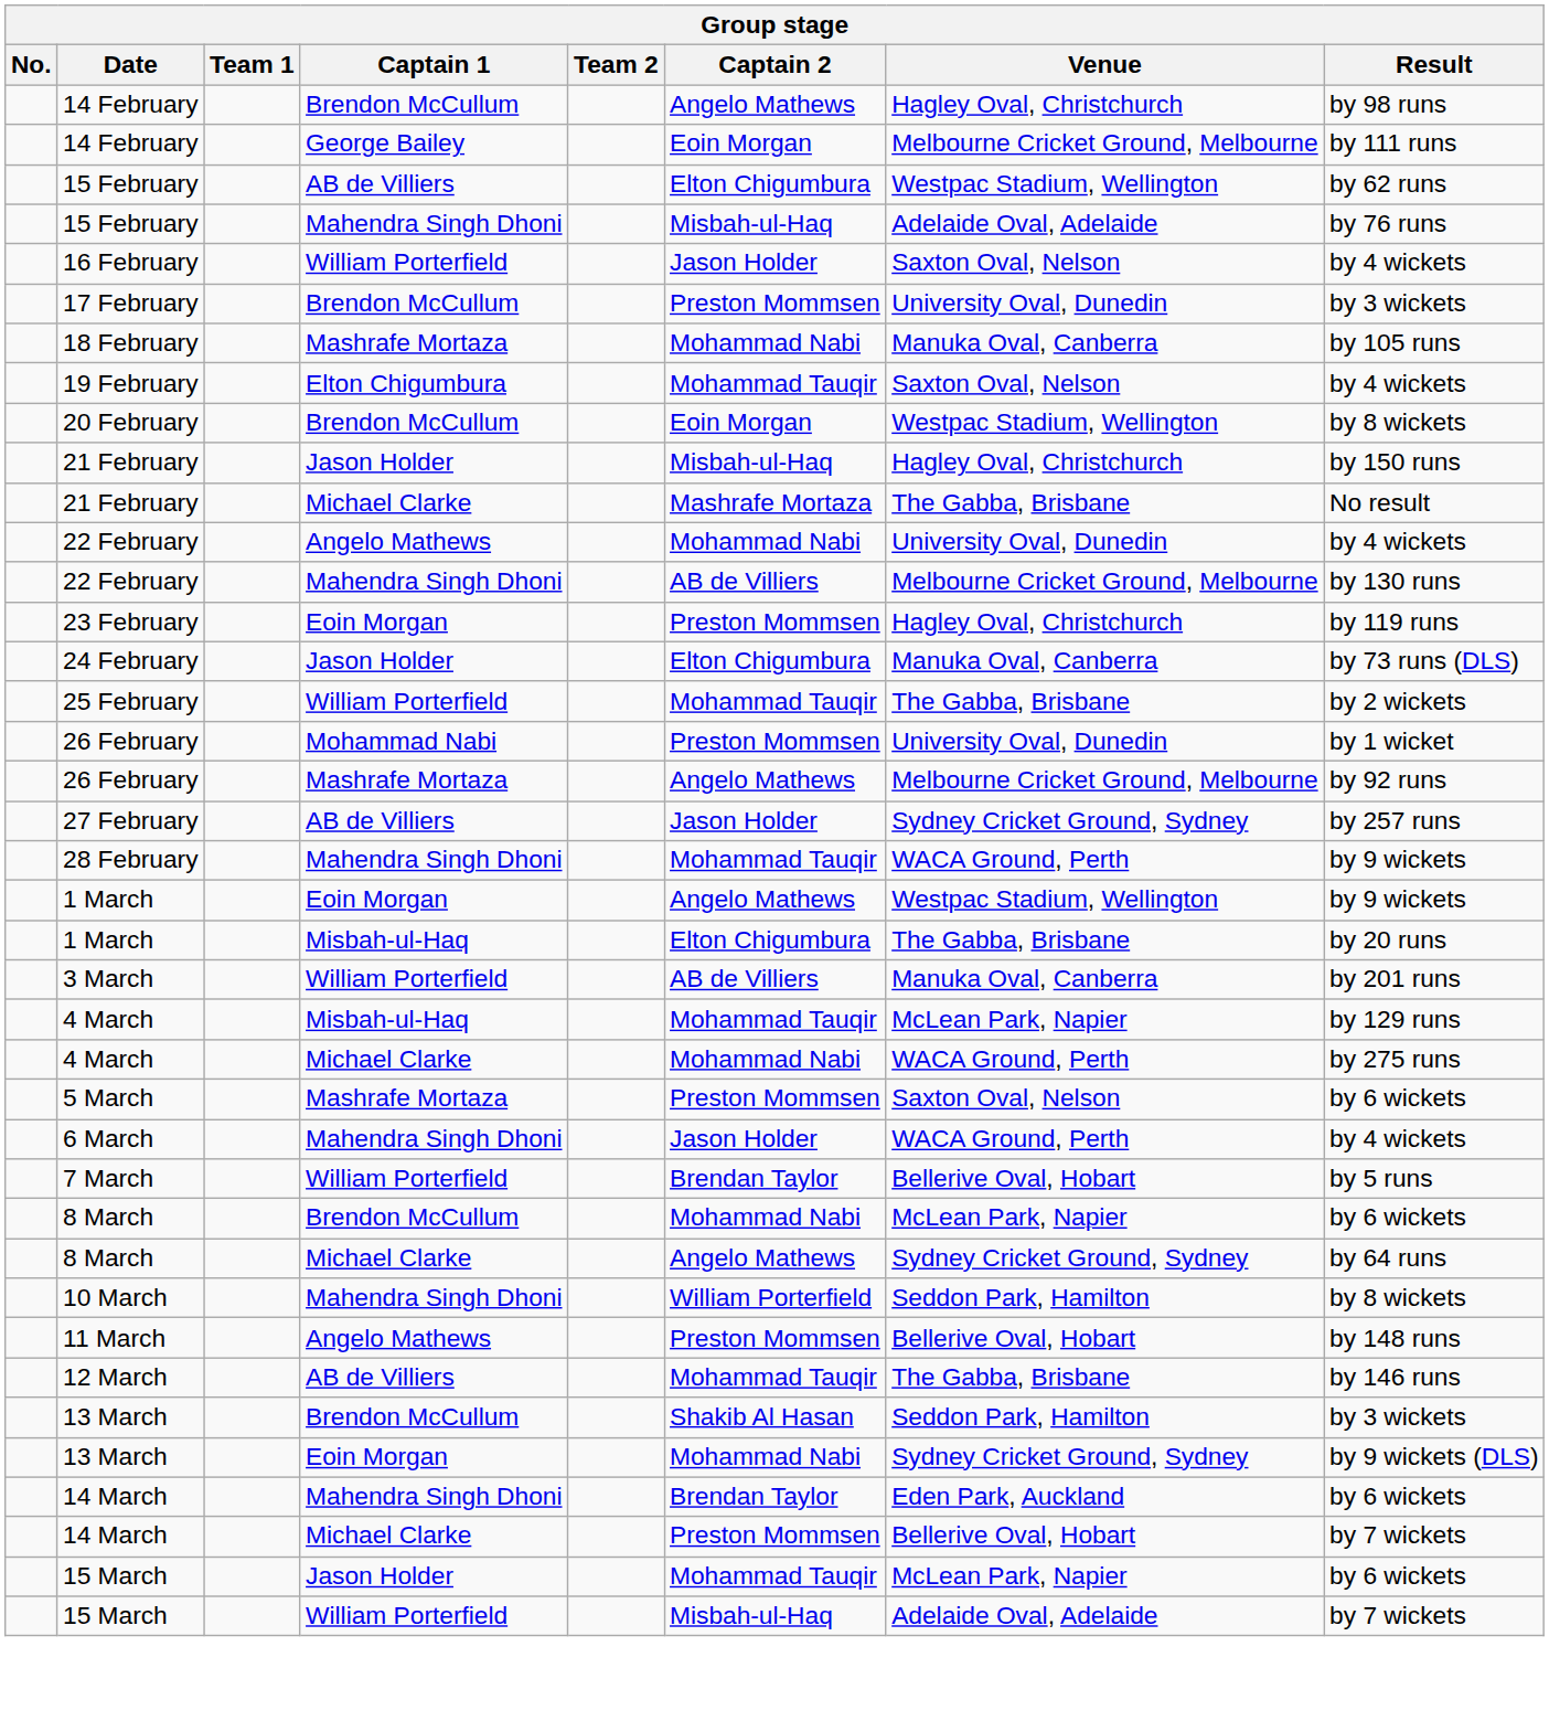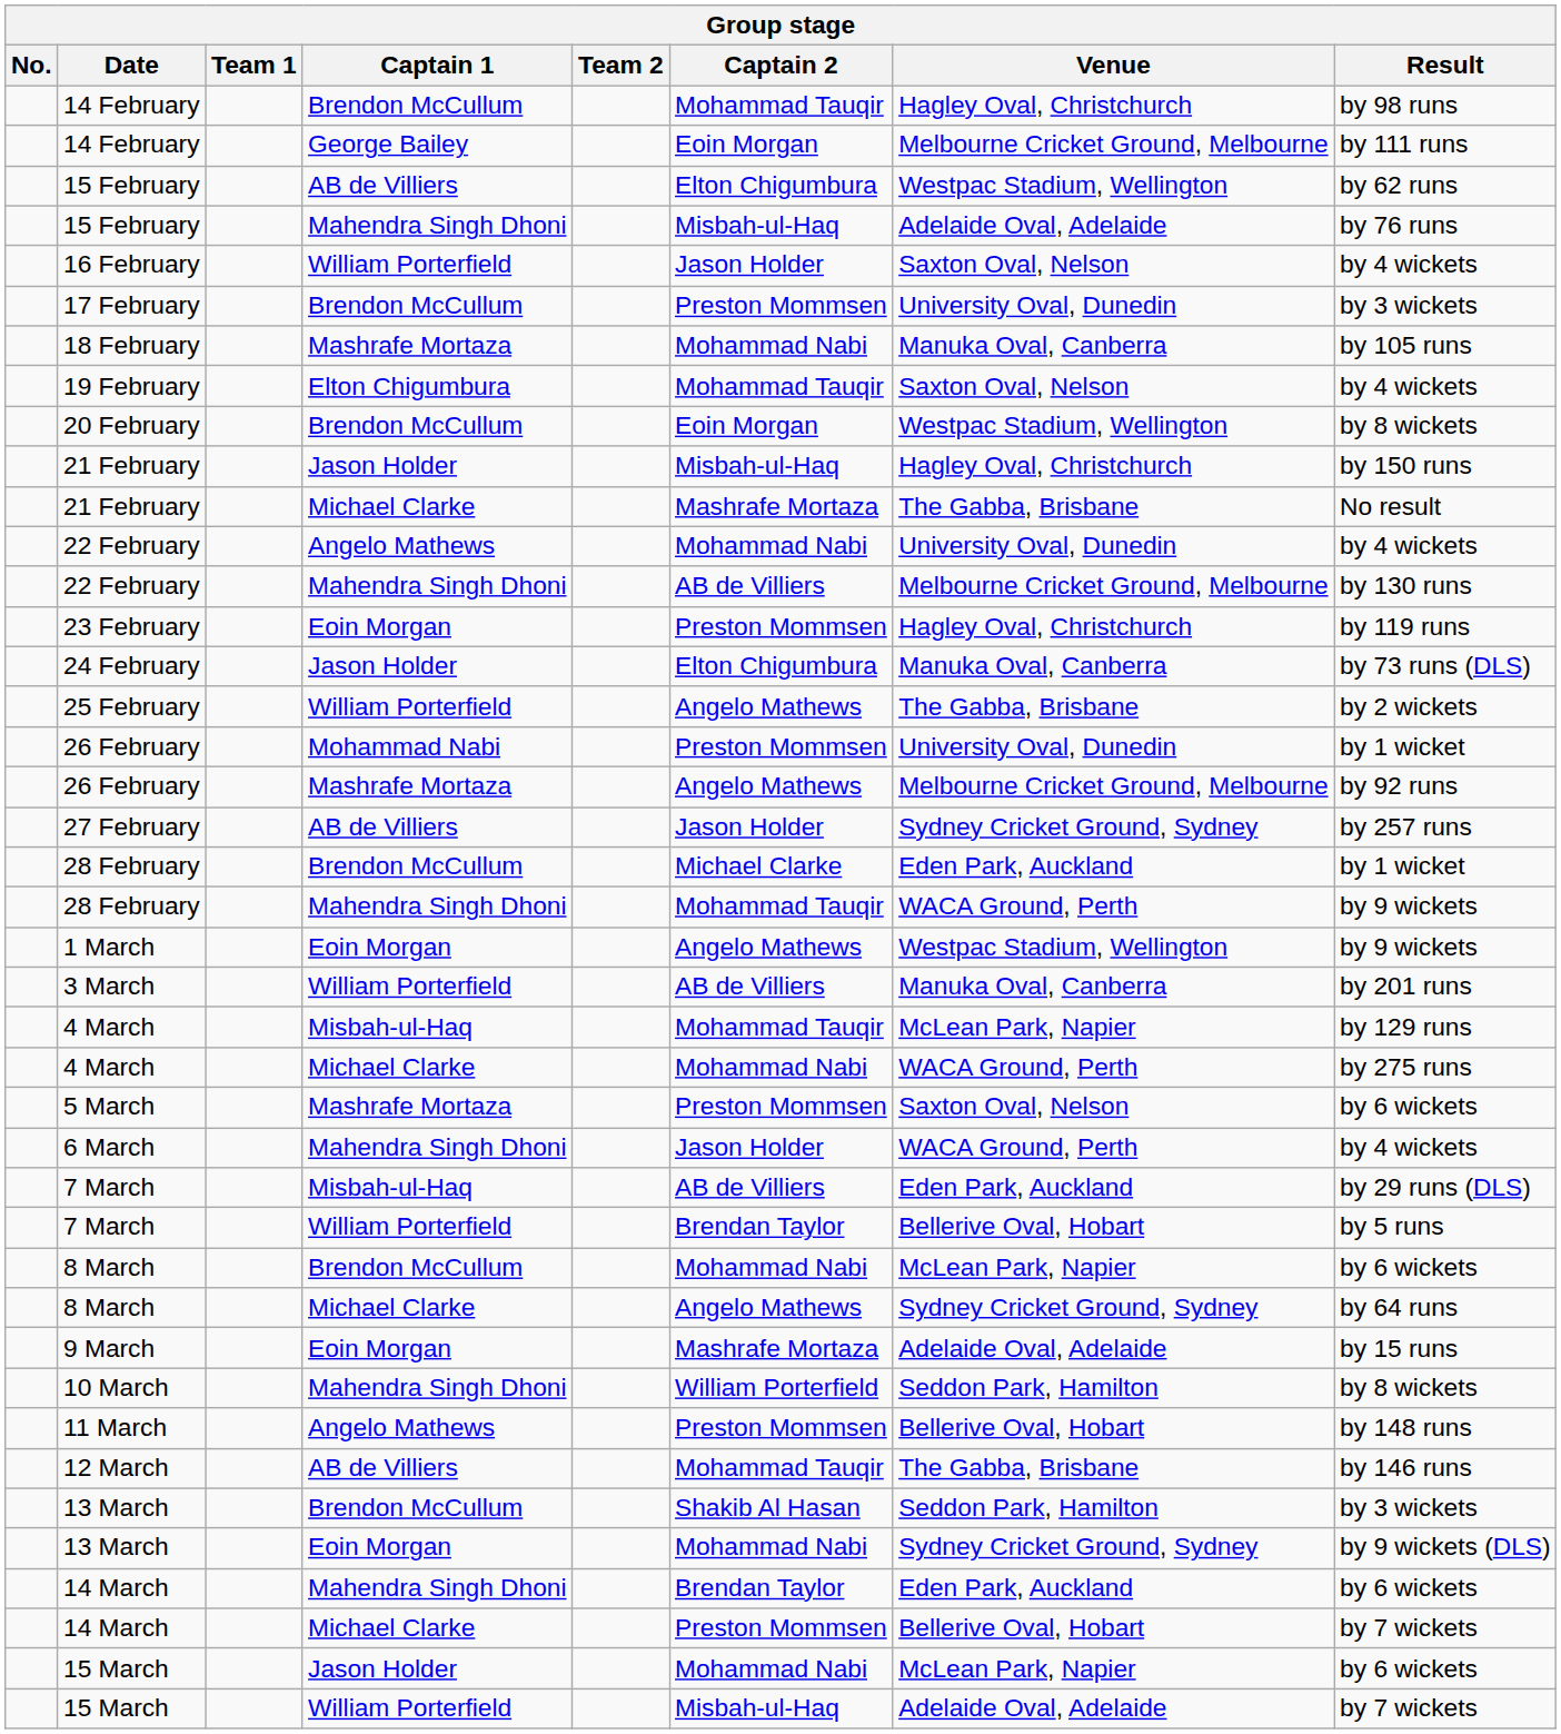14 February / Brendon McCullum | Captain 2: Angelo Mathews -> Mohammad Tauqir
25 February | Captain 2: Mohammad Tauqir -> Angelo Mathews
+ row: 28 February | Brendon McCullum | Michael Clarke | Eden Park, Auckland | by 1 wicket
- row: 1 March | Misbah-ul-Haq | Elton Chigumbura | The Gabba, Brisbane | by 20 runs
+ row: 7 March | Misbah-ul-Haq | AB de Villiers | Eden Park, Auckland | by 29 runs (DLS)
+ row: 9 March | Eoin Morgan | Mashrafe Mortaza | Adelaide Oval, Adelaide | by 15 runs
15 March / Jason Holder | Captain 2: Mohammad Tauqir -> Mohammad Nabi
